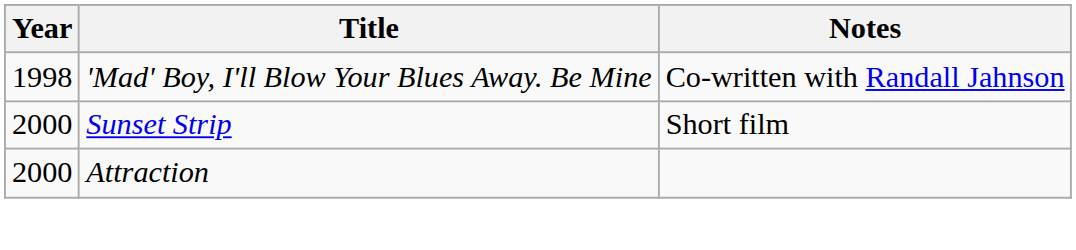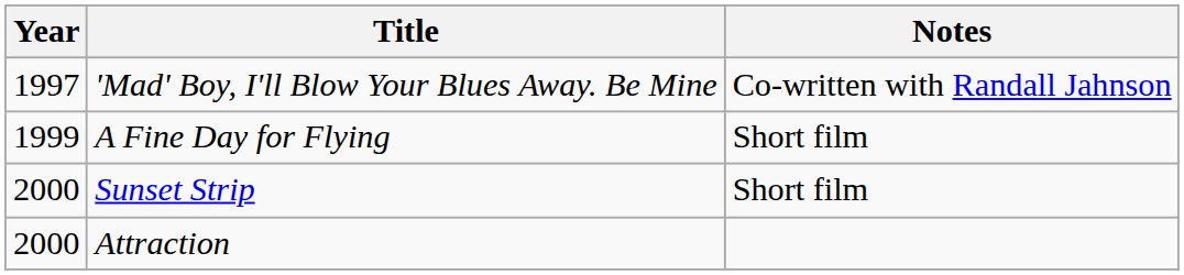'Mad' Boy, I'll Blow Your Blues Away. Be Mine | Year: 1998 -> 1997
+ row: 1999 | A Fine Day for Flying | Short film
